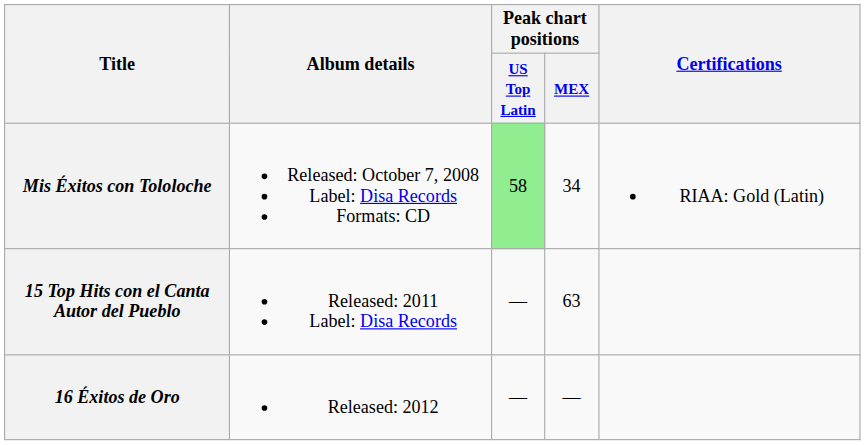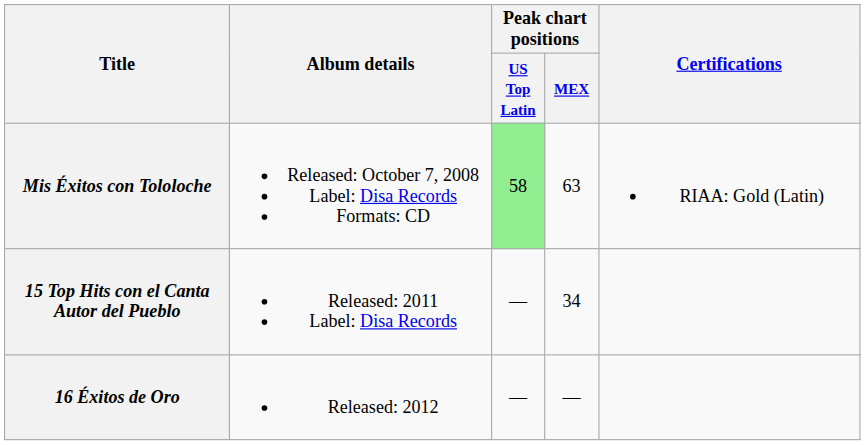Mis Éxitos con Tololoche | Peak chart positions / MEX: 34 -> 63
15 Top Hits con el Canta Autor del Pueblo | Peak chart positions / MEX: 63 -> 34
